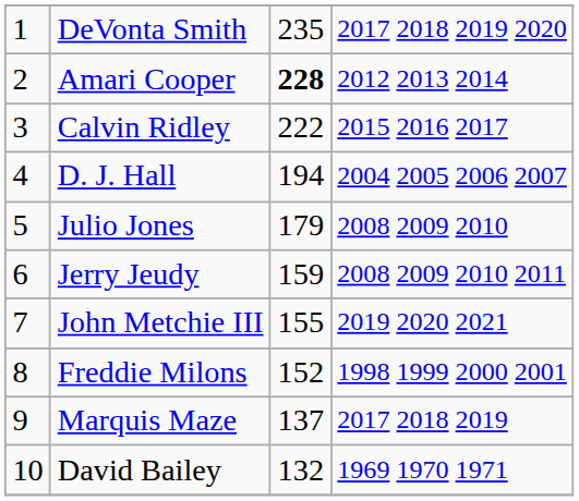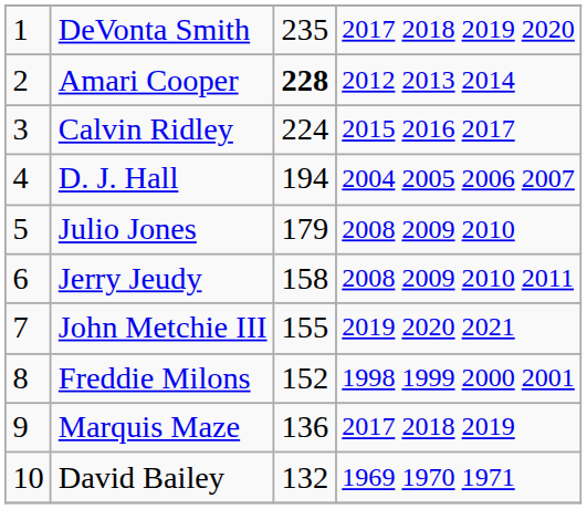Calvin Ridley | column 3: 222 -> 224
Jerry Jeudy | column 3: 159 -> 158
Marquis Maze | column 3: 137 -> 136
